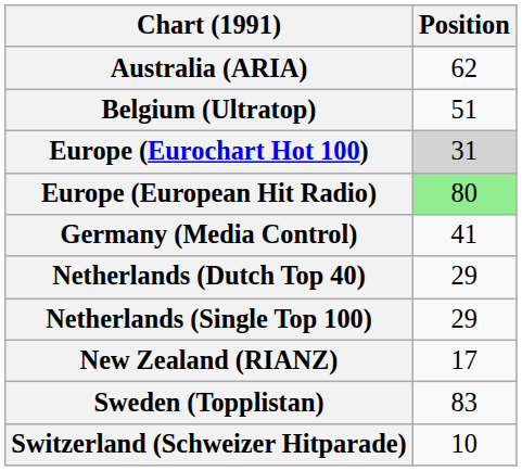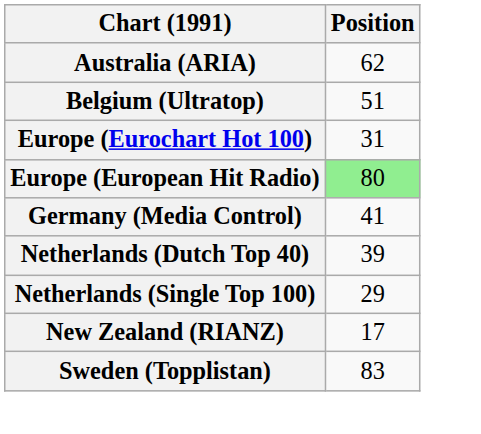Europe (Eurochart Hot 100) | Position: lightgrey background -> no background
Netherlands (Dutch Top 40) | Position: 29 -> 39
- row: Switzerland (Schweizer Hitparade) | 10
